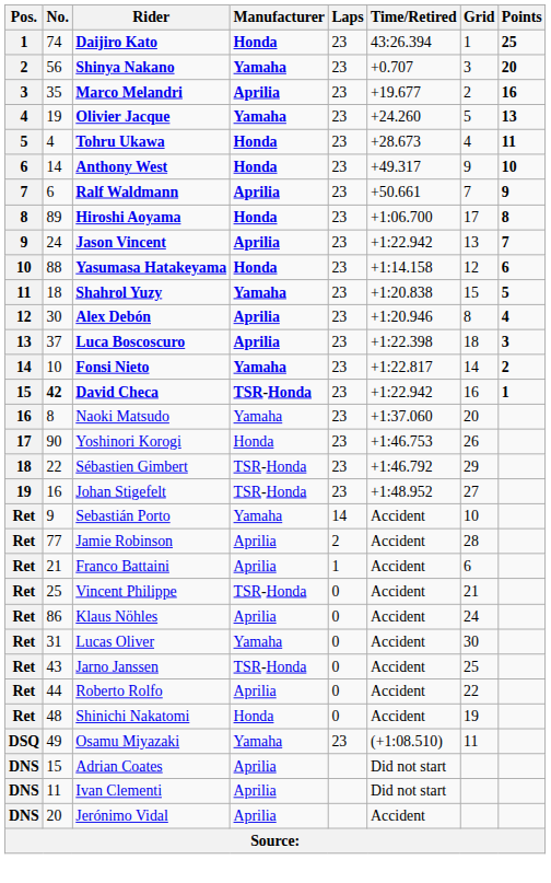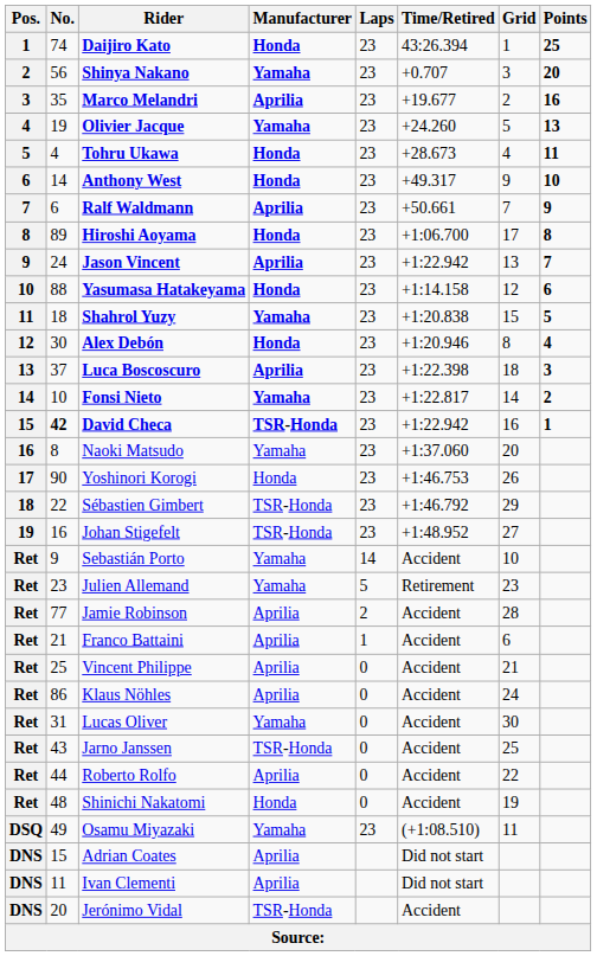Alex Debón | Manufacturer: Aprilia -> Honda
+ row: Ret | 23 | Julien Allemand | Yamaha | 5 | Retirement | 23
Vincent Philippe | Manufacturer: TSR-Honda -> Aprilia
Jerónimo Vidal | Manufacturer: Aprilia -> TSR-Honda
